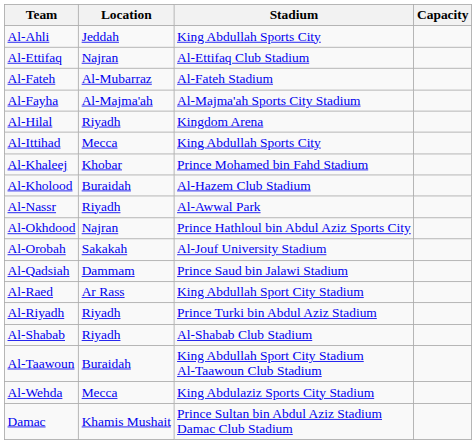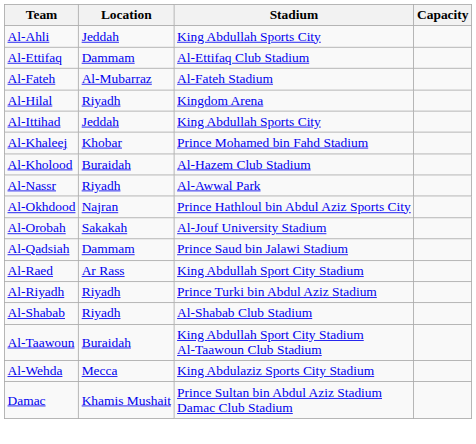Al-Ettifaq | Location: Najran -> Dammam
- row: Al-Fayha | Al-Majma'ah | Al-Majma'ah Sports City Stadium
Al-Ittihad | Location: Mecca -> Jeddah
